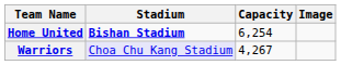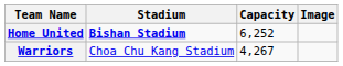Home United | Capacity: 6,254 -> 6,252
Warriors | Stadium: lavender background -> no background
